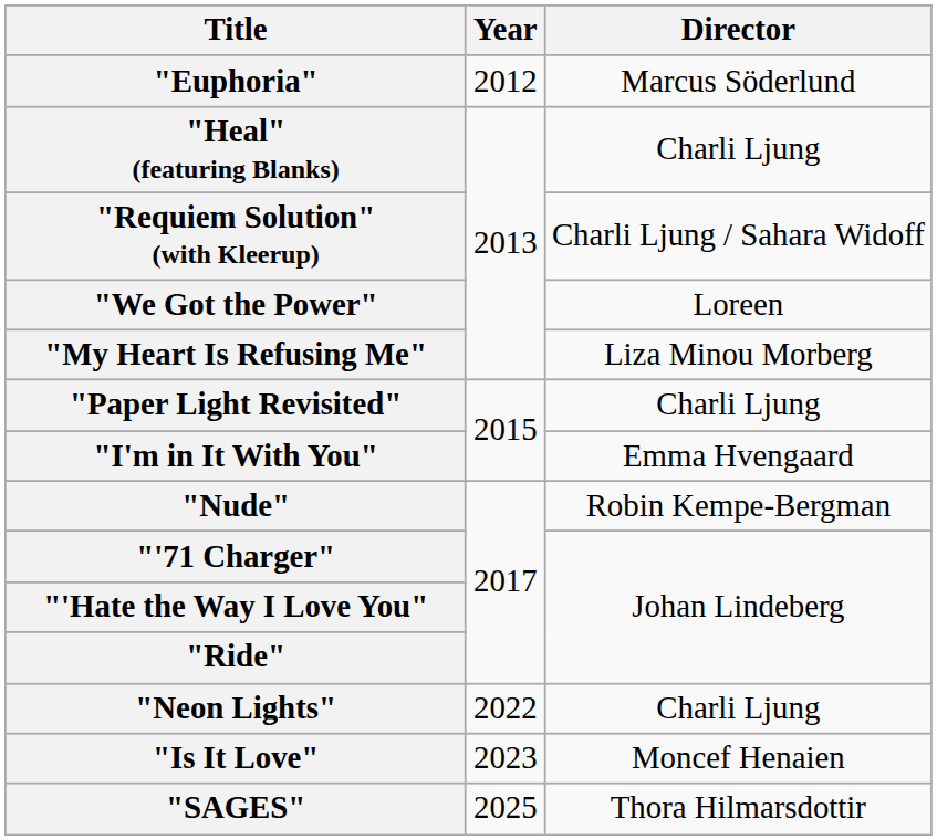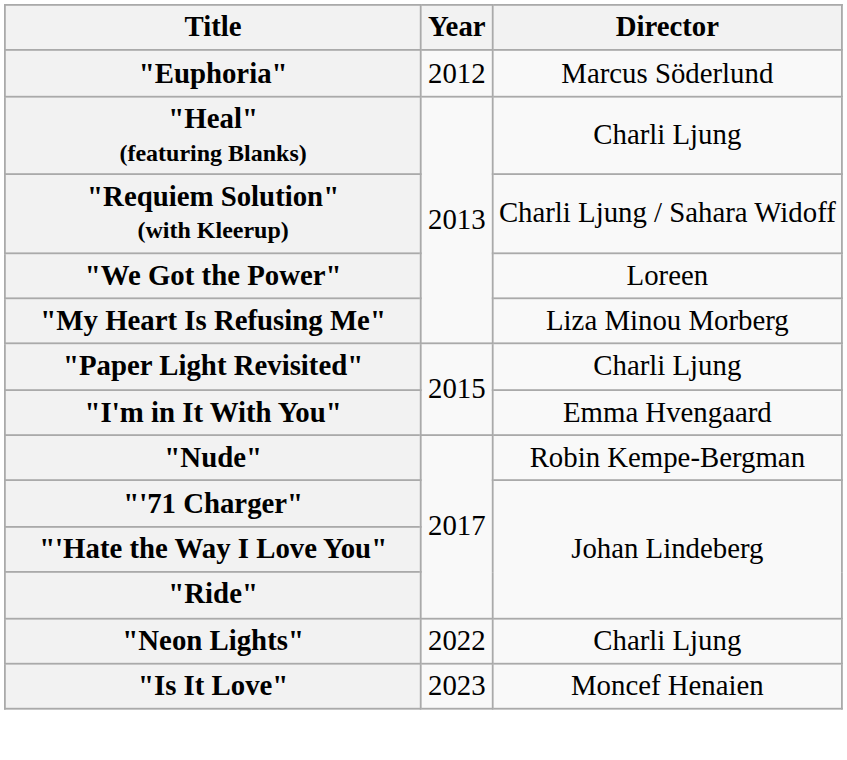- row: "SAGES" | 2025 | Thora Hilmarsdottir
